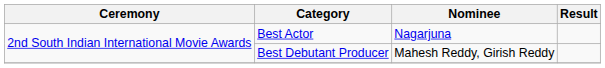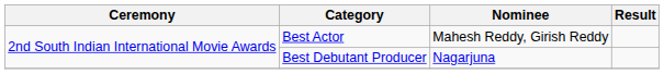Best Actor | Nominee: Nagarjuna -> Mahesh Reddy, Girish Reddy
Best Debutant Producer | Nominee: Mahesh Reddy, Girish Reddy -> Nagarjuna
